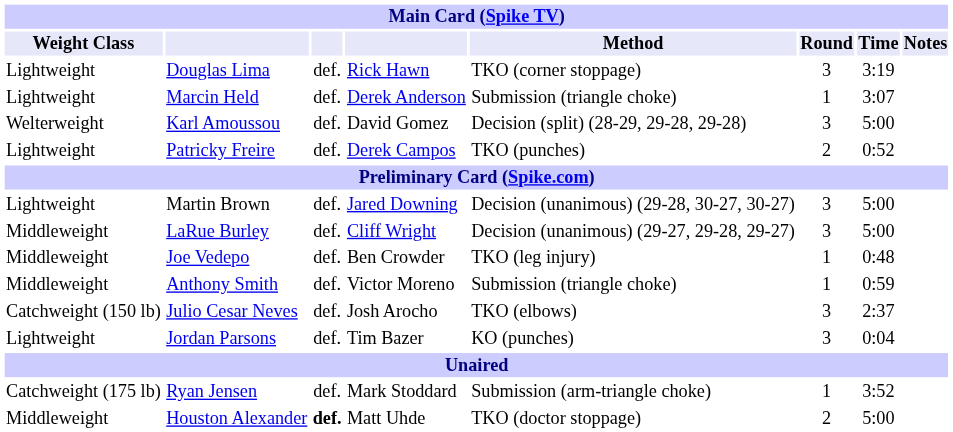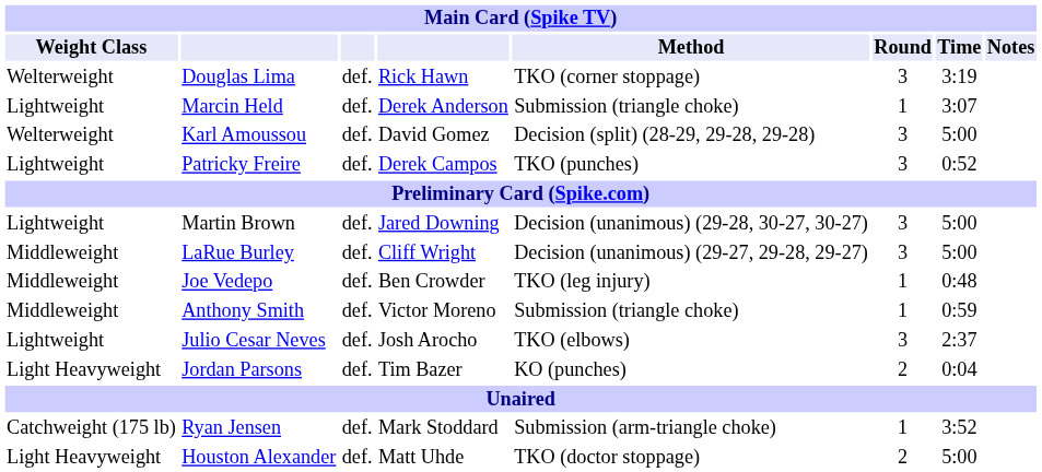Douglas Lima | Weight Class: Lightweight -> Welterweight
Patricky Freire | Round: 2 -> 3
Julio Cesar Neves | Weight Class: Catchweight (150 lb) -> Lightweight
Jordan Parsons | Weight Class: Lightweight -> Light Heavyweight
Jordan Parsons | Round: 3 -> 2
Houston Alexander | Weight Class: Middleweight -> Light Heavyweight
Houston Alexander | column 3: bold -> normal
